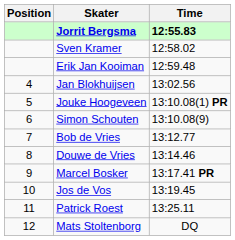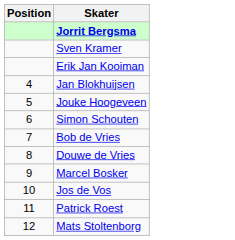- column: Time | 12:55.83 | 12:58.02 | 12:59.48 | 13:02.56 | 13:10.08(1) PR | 13:10.08(9) | 13:12.77 | 13:14.46 | 13:17.41 PR | 13:19.45 | 13:25.11 | DQ
